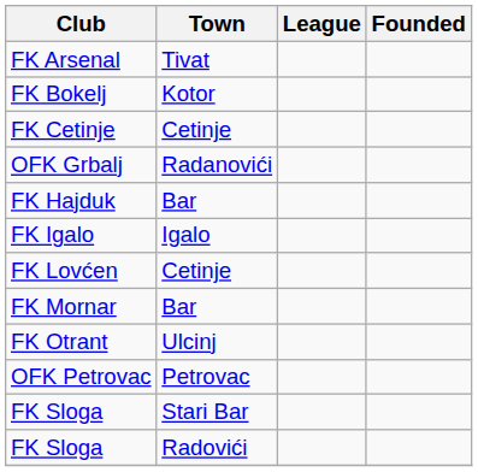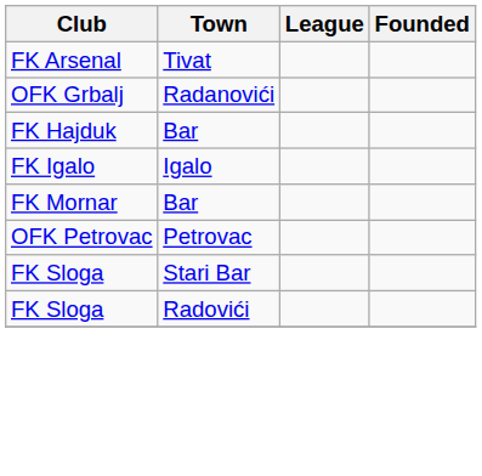- row: FK Bokelj | Kotor
- row: FK Cetinje | Cetinje
- row: FK Lovćen | Cetinje
- row: FK Otrant | Ulcinj
